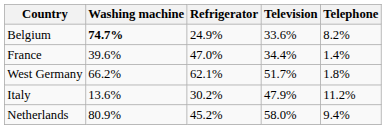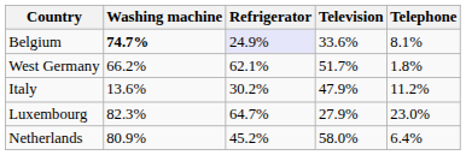Belgium | Refrigerator: no background -> lavender background
Belgium | Telephone: 8.2% -> 8.1%
- row: France | 39.6% | 47.0% | 34.4% | 1.4%
+ row: Luxembourg | 82.3% | 64.7% | 27.9% | 23.0%
Netherlands | Telephone: 9.4% -> 6.4%
